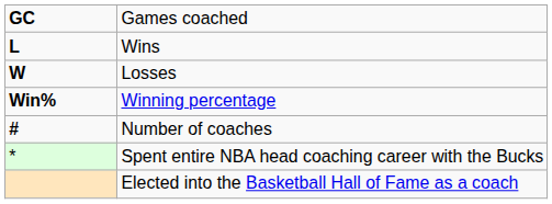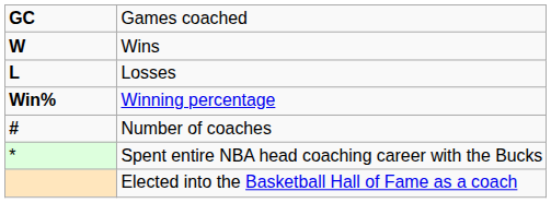Wins | column 1: L -> W
Losses | column 1: W -> L
